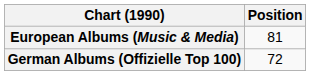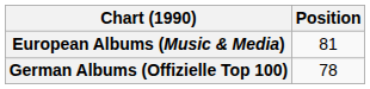German Albums (Offizielle Top 100) | Position: 72 -> 78
